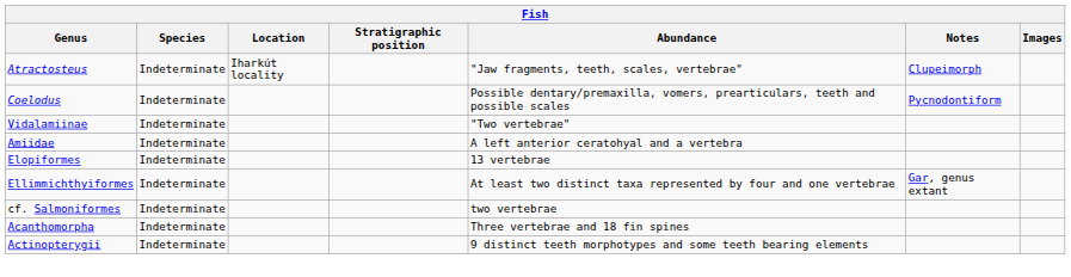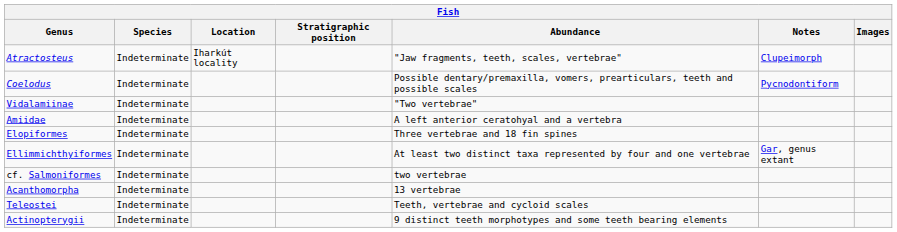Elopiformes | Abundance: 13 vertebrae -> Three vertebrae and 18 fin spines
Acanthomorpha | Abundance: Three vertebrae and 18 fin spines -> 13 vertebrae
+ row: Teleostei | Indeterminate | Teeth, vertebrae and cycloid scales
